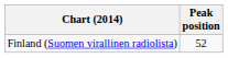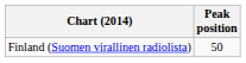Finland (Suomen virallinen radiolista) | Peak position: 52 -> 50
